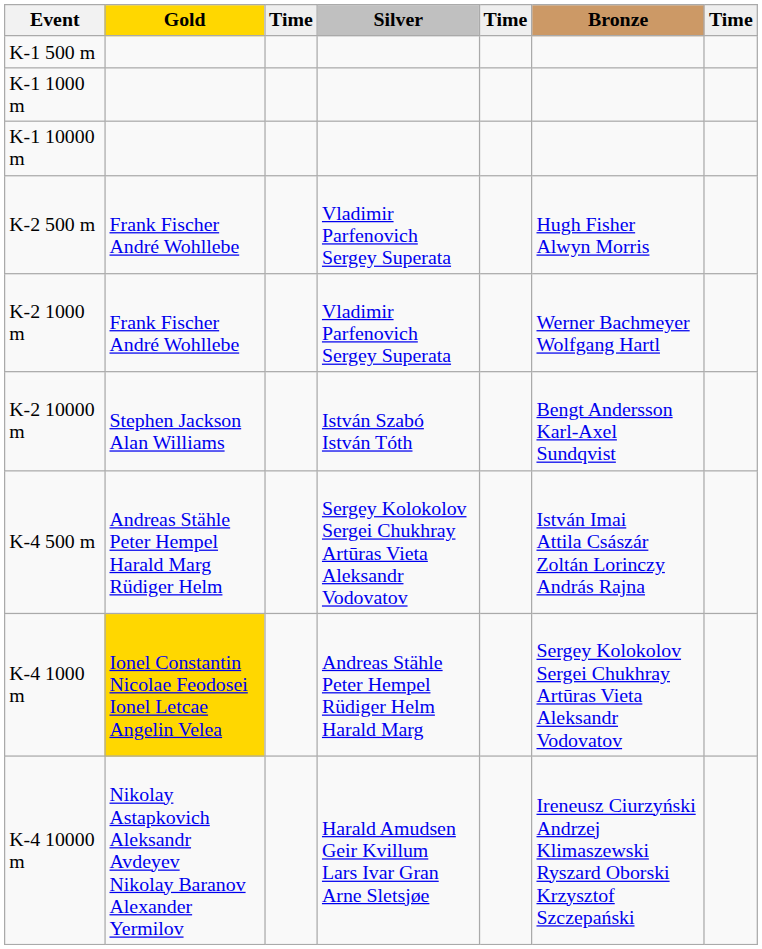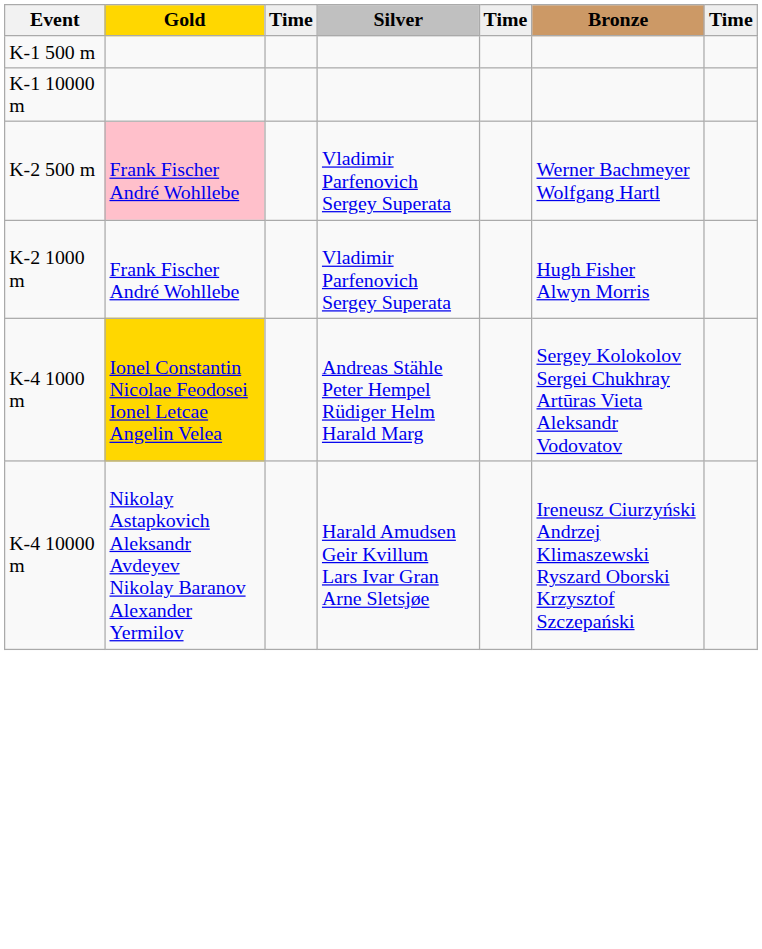- row: K-1 1000 m
K-2 500 m | Gold: no background -> pink background
K-2 500 m | Bronze: Hugh Fisher Alwyn Morris -> Werner Bachmeyer Wolfgang Hartl
K-2 1000 m | Bronze: Werner Bachmeyer Wolfgang Hartl -> Hugh Fisher Alwyn Morris
- row: K-2 10000 m | Stephen Jackson Alan Williams | István Szabó István Tóth | Bengt Andersson Karl-Axel Sundqvist
- row: K-4 500 m | Andreas Stähle Peter Hempel Harald Marg Rüdiger Helm | Sergey Kolokolov Sergei Chukhray Artūras Vieta Aleksandr Vodovatov | István Imai Attila Császár Zoltán Lorinczy András Rajna
